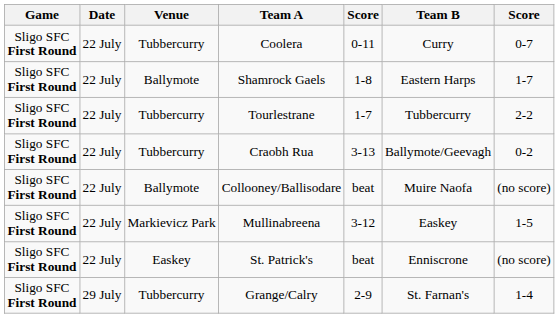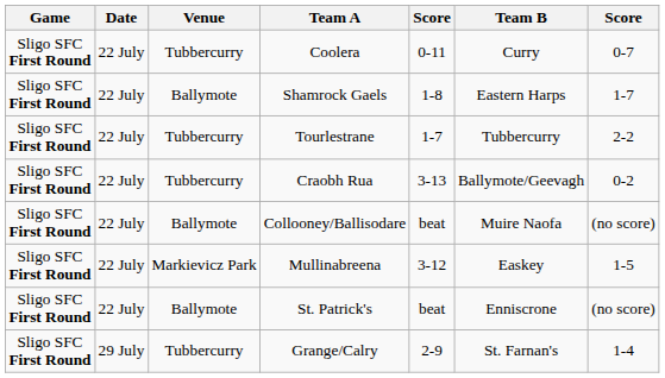St. Patrick's | Venue: Easkey -> Ballymote
